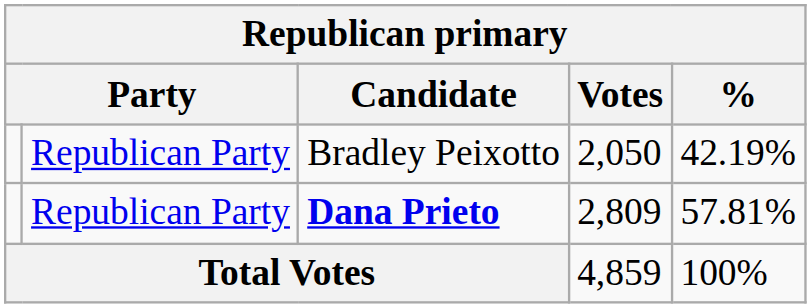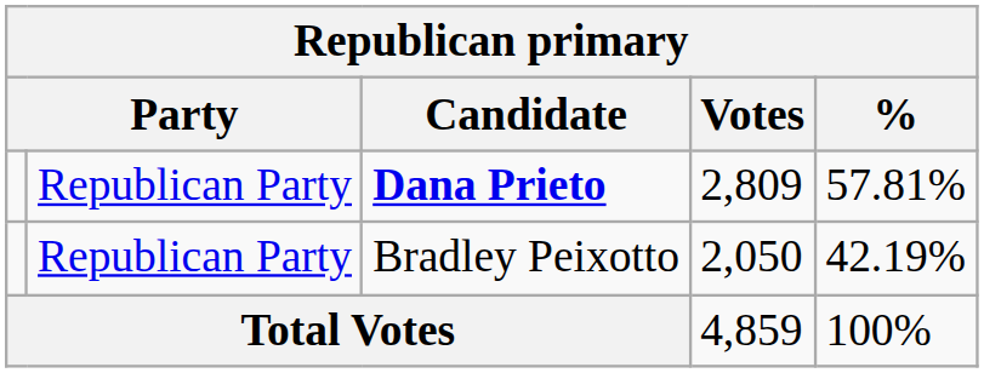rows swapped: Dana Prieto <-> Bradley Peixotto
